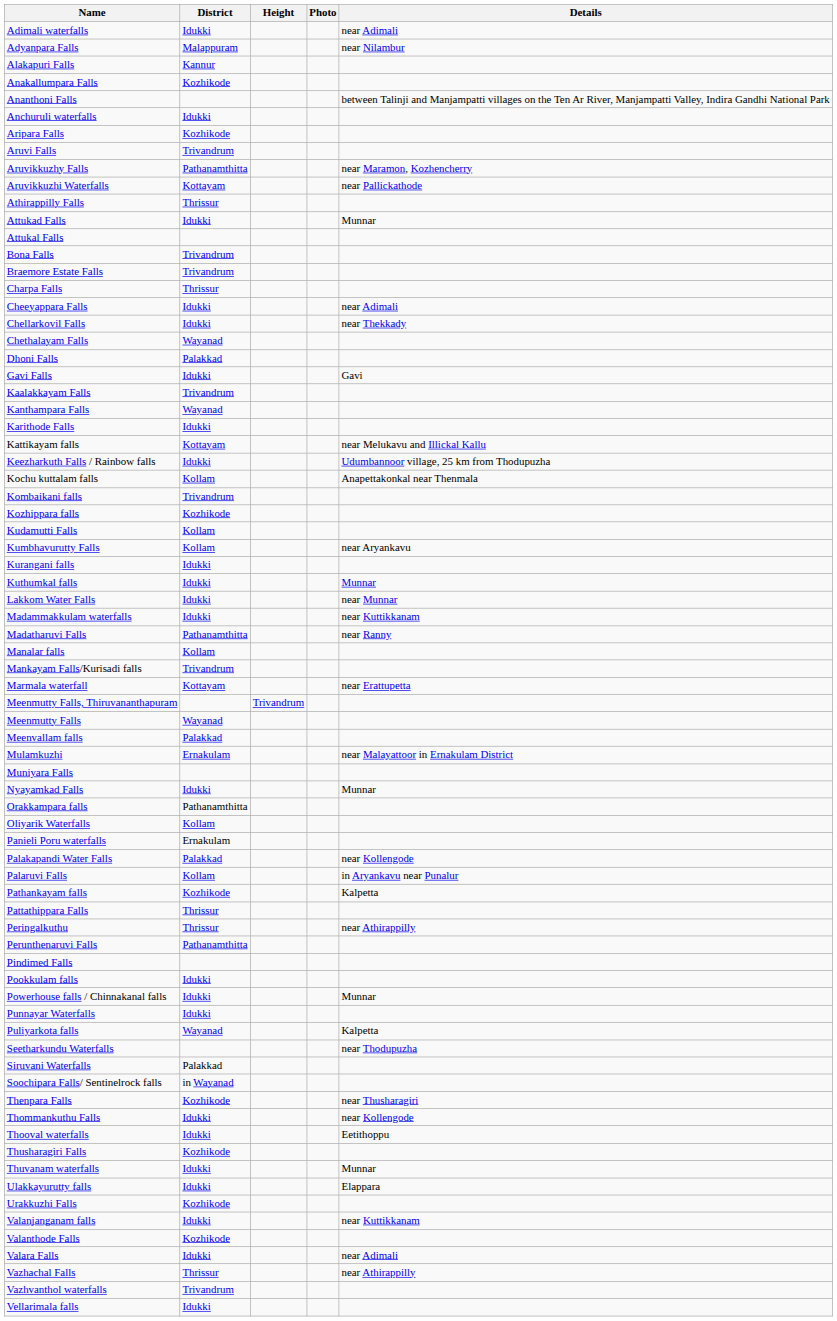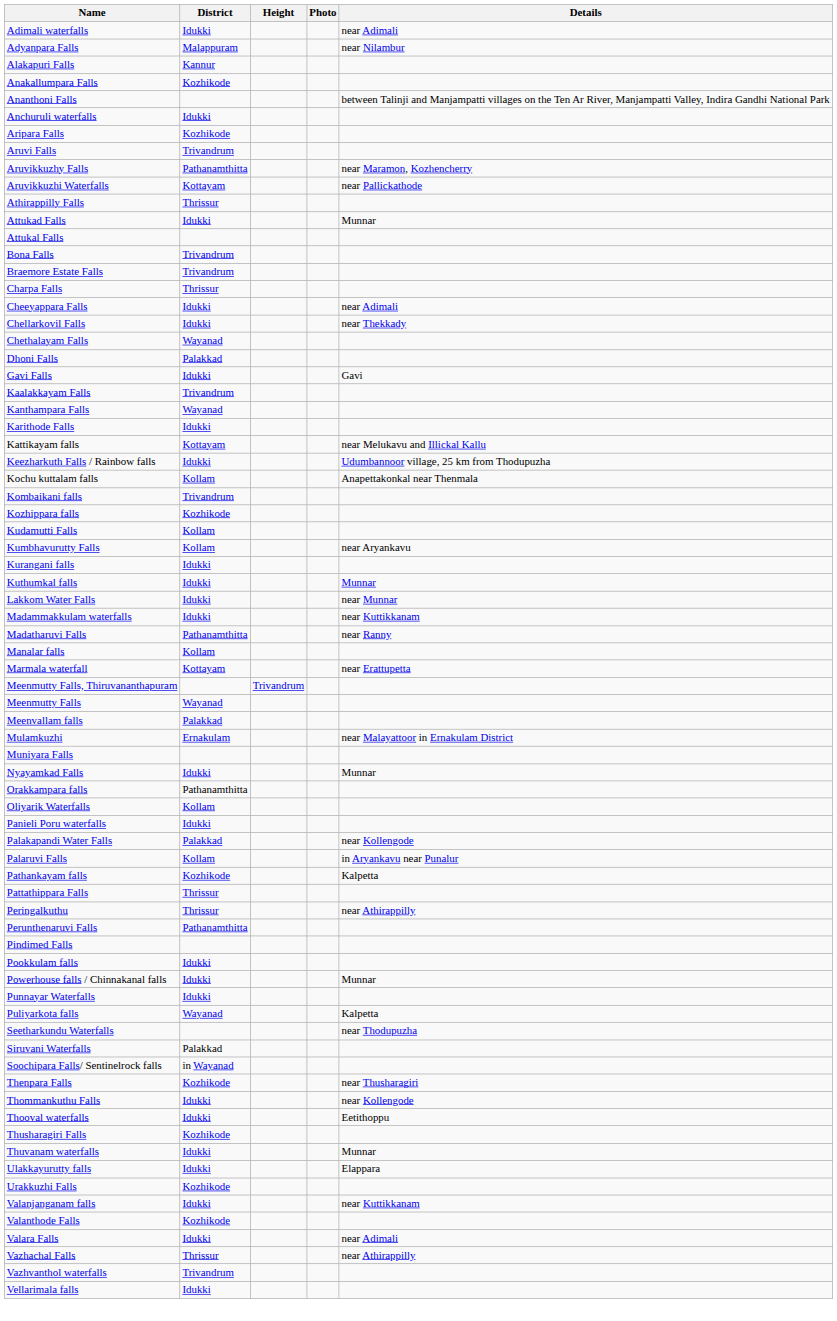- row: Mankayam Falls/Kurisadi falls | Trivandrum
Panieli Poru waterfalls | District: Ernakulam -> Idukki
